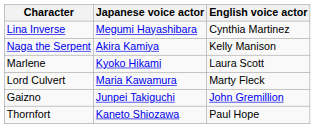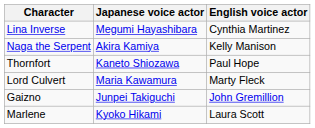rows swapped: Marlene <-> Thornfort
